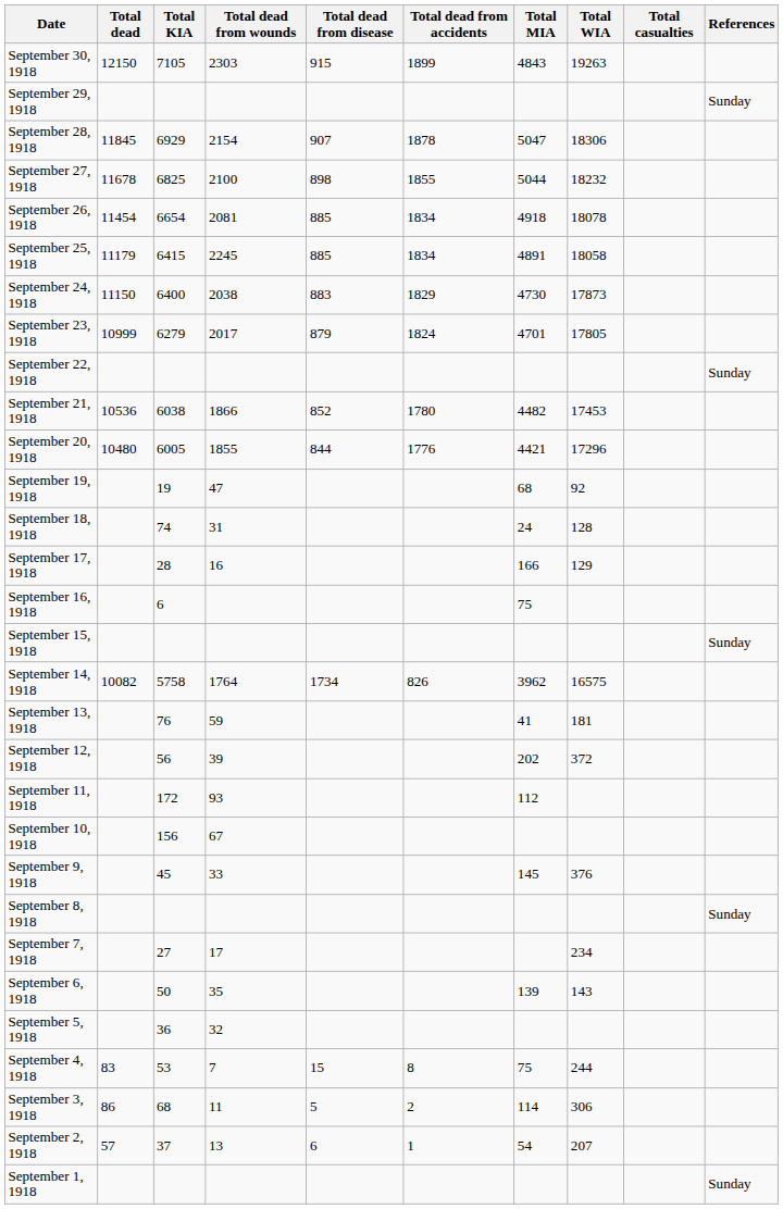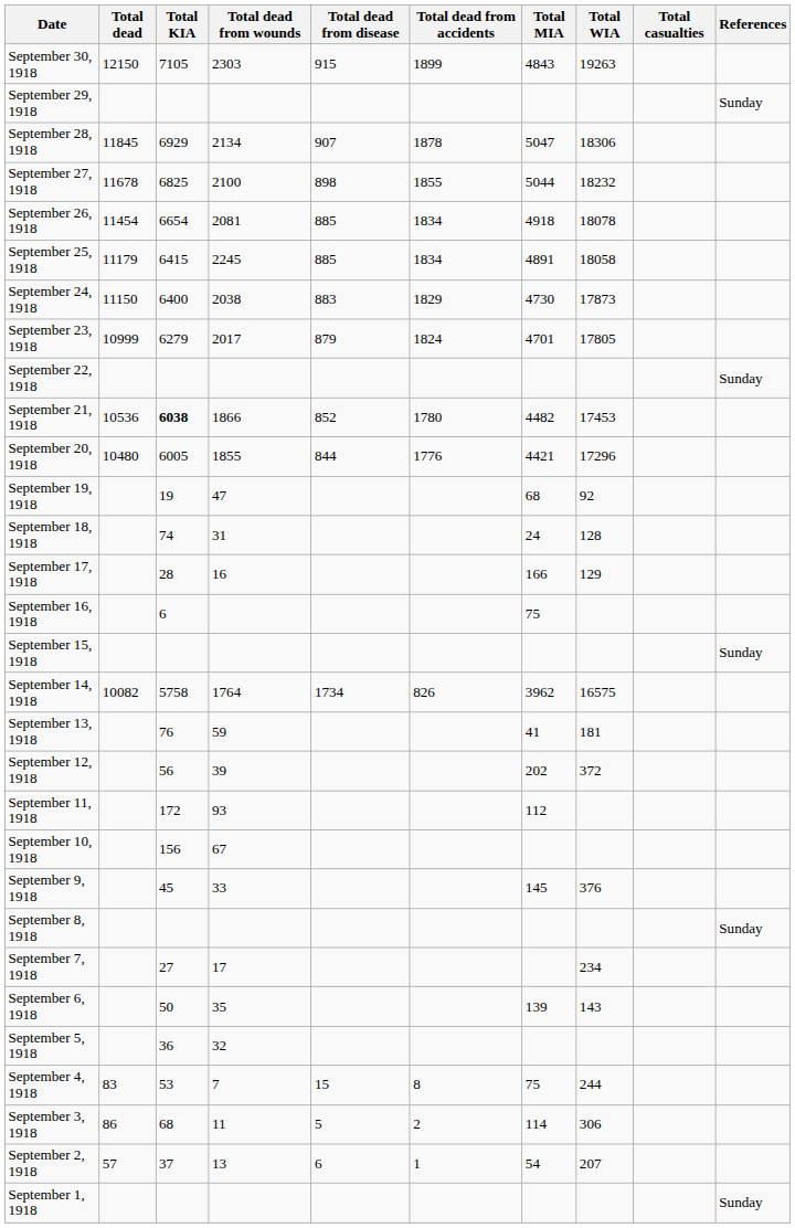September 28, 1918 | Total dead from wounds: 2154 -> 2134
September 21, 1918 | Total KIA: normal -> bold
